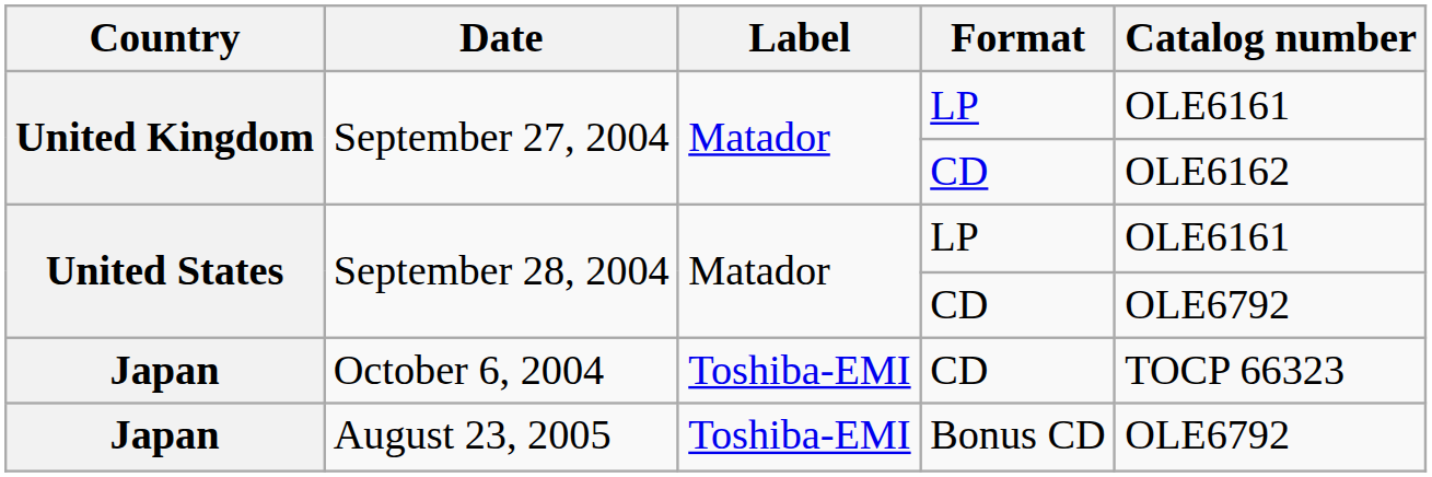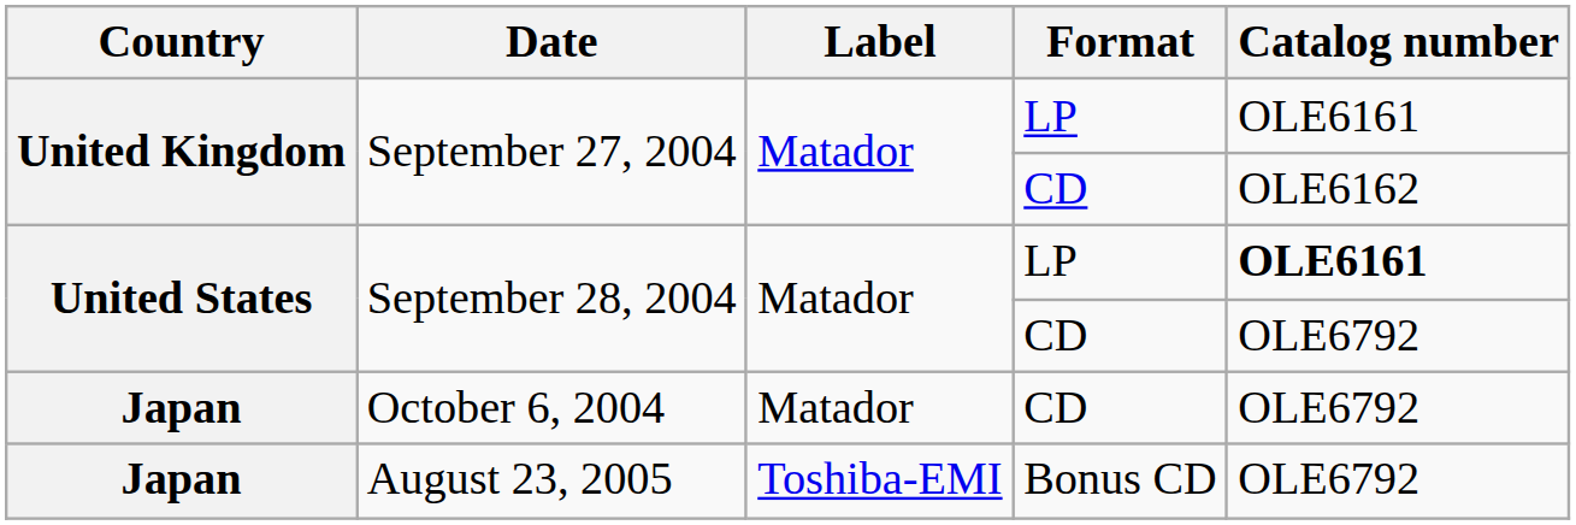September 28, 2004 / LP | Catalog number: normal -> bold
October 6, 2004 | Label: Toshiba-EMI -> Matador
October 6, 2004 | Catalog number: TOCP 66323 -> OLE6792
